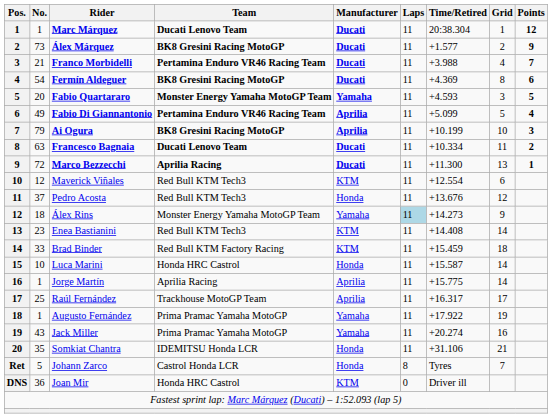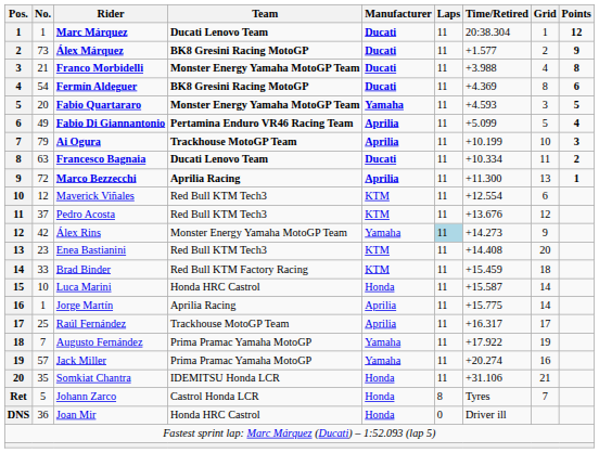Franco Morbidelli | Team: Pertamina Enduro VR46 Racing Team -> Monster Energy Yamaha MotoGP Team
Franco Morbidelli | Points: 7 -> 8
Ai Ogura | Team: BK8 Gresini Racing MotoGP -> Trackhouse MotoGP Team
Marco Bezzecchi | Manufacturer: Ducati -> Aprilia
Pedro Acosta | Manufacturer: Honda -> KTM
Álex Rins | No.: 18 -> 42
Enea Bastianini | Grid: 14 -> 20
Augusto Fernández | No.: 1 -> 7
Jack Miller | No.: 43 -> 57
Joan Mir | Manufacturer: KTM -> Honda
